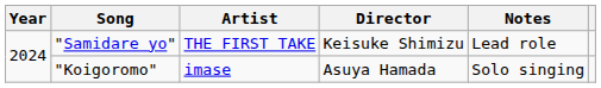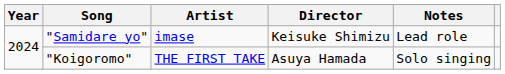"Samidare yo" | Artist: THE FIRST TAKE -> imase
"Koigoromo" | Artist: imase -> THE FIRST TAKE
